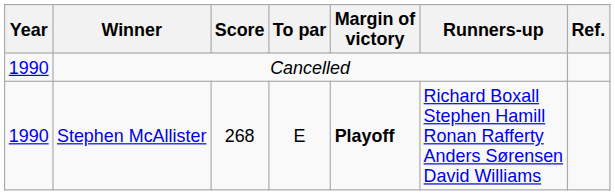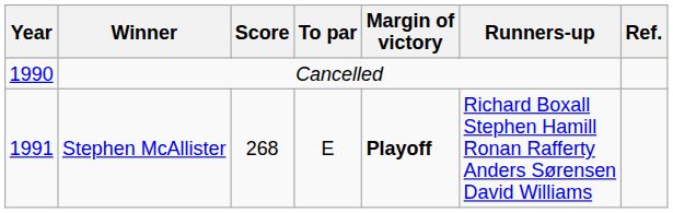Stephen McAllister | Year: 1990 -> 1991
